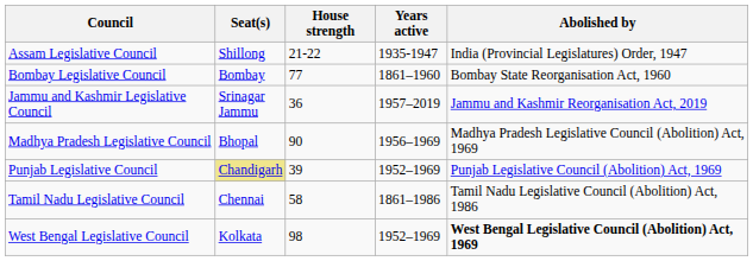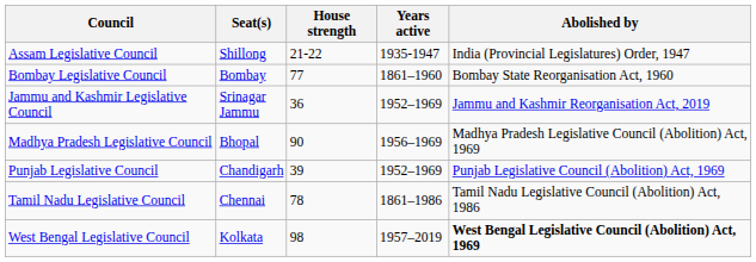Jammu and Kashmir Legislative Council | Years active: 1957–2019 -> 1952–1969
Punjab Legislative Council | Seat(s): khaki background -> no background
Tamil Nadu Legislative Council | House strength: 58 -> 78
West Bengal Legislative Council | Years active: 1952–1969 -> 1957–2019
